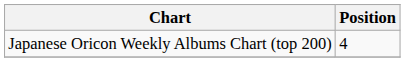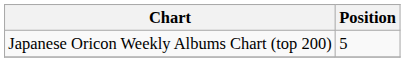Japanese Oricon Weekly Albums Chart (top 200) | Position: 4 -> 5
